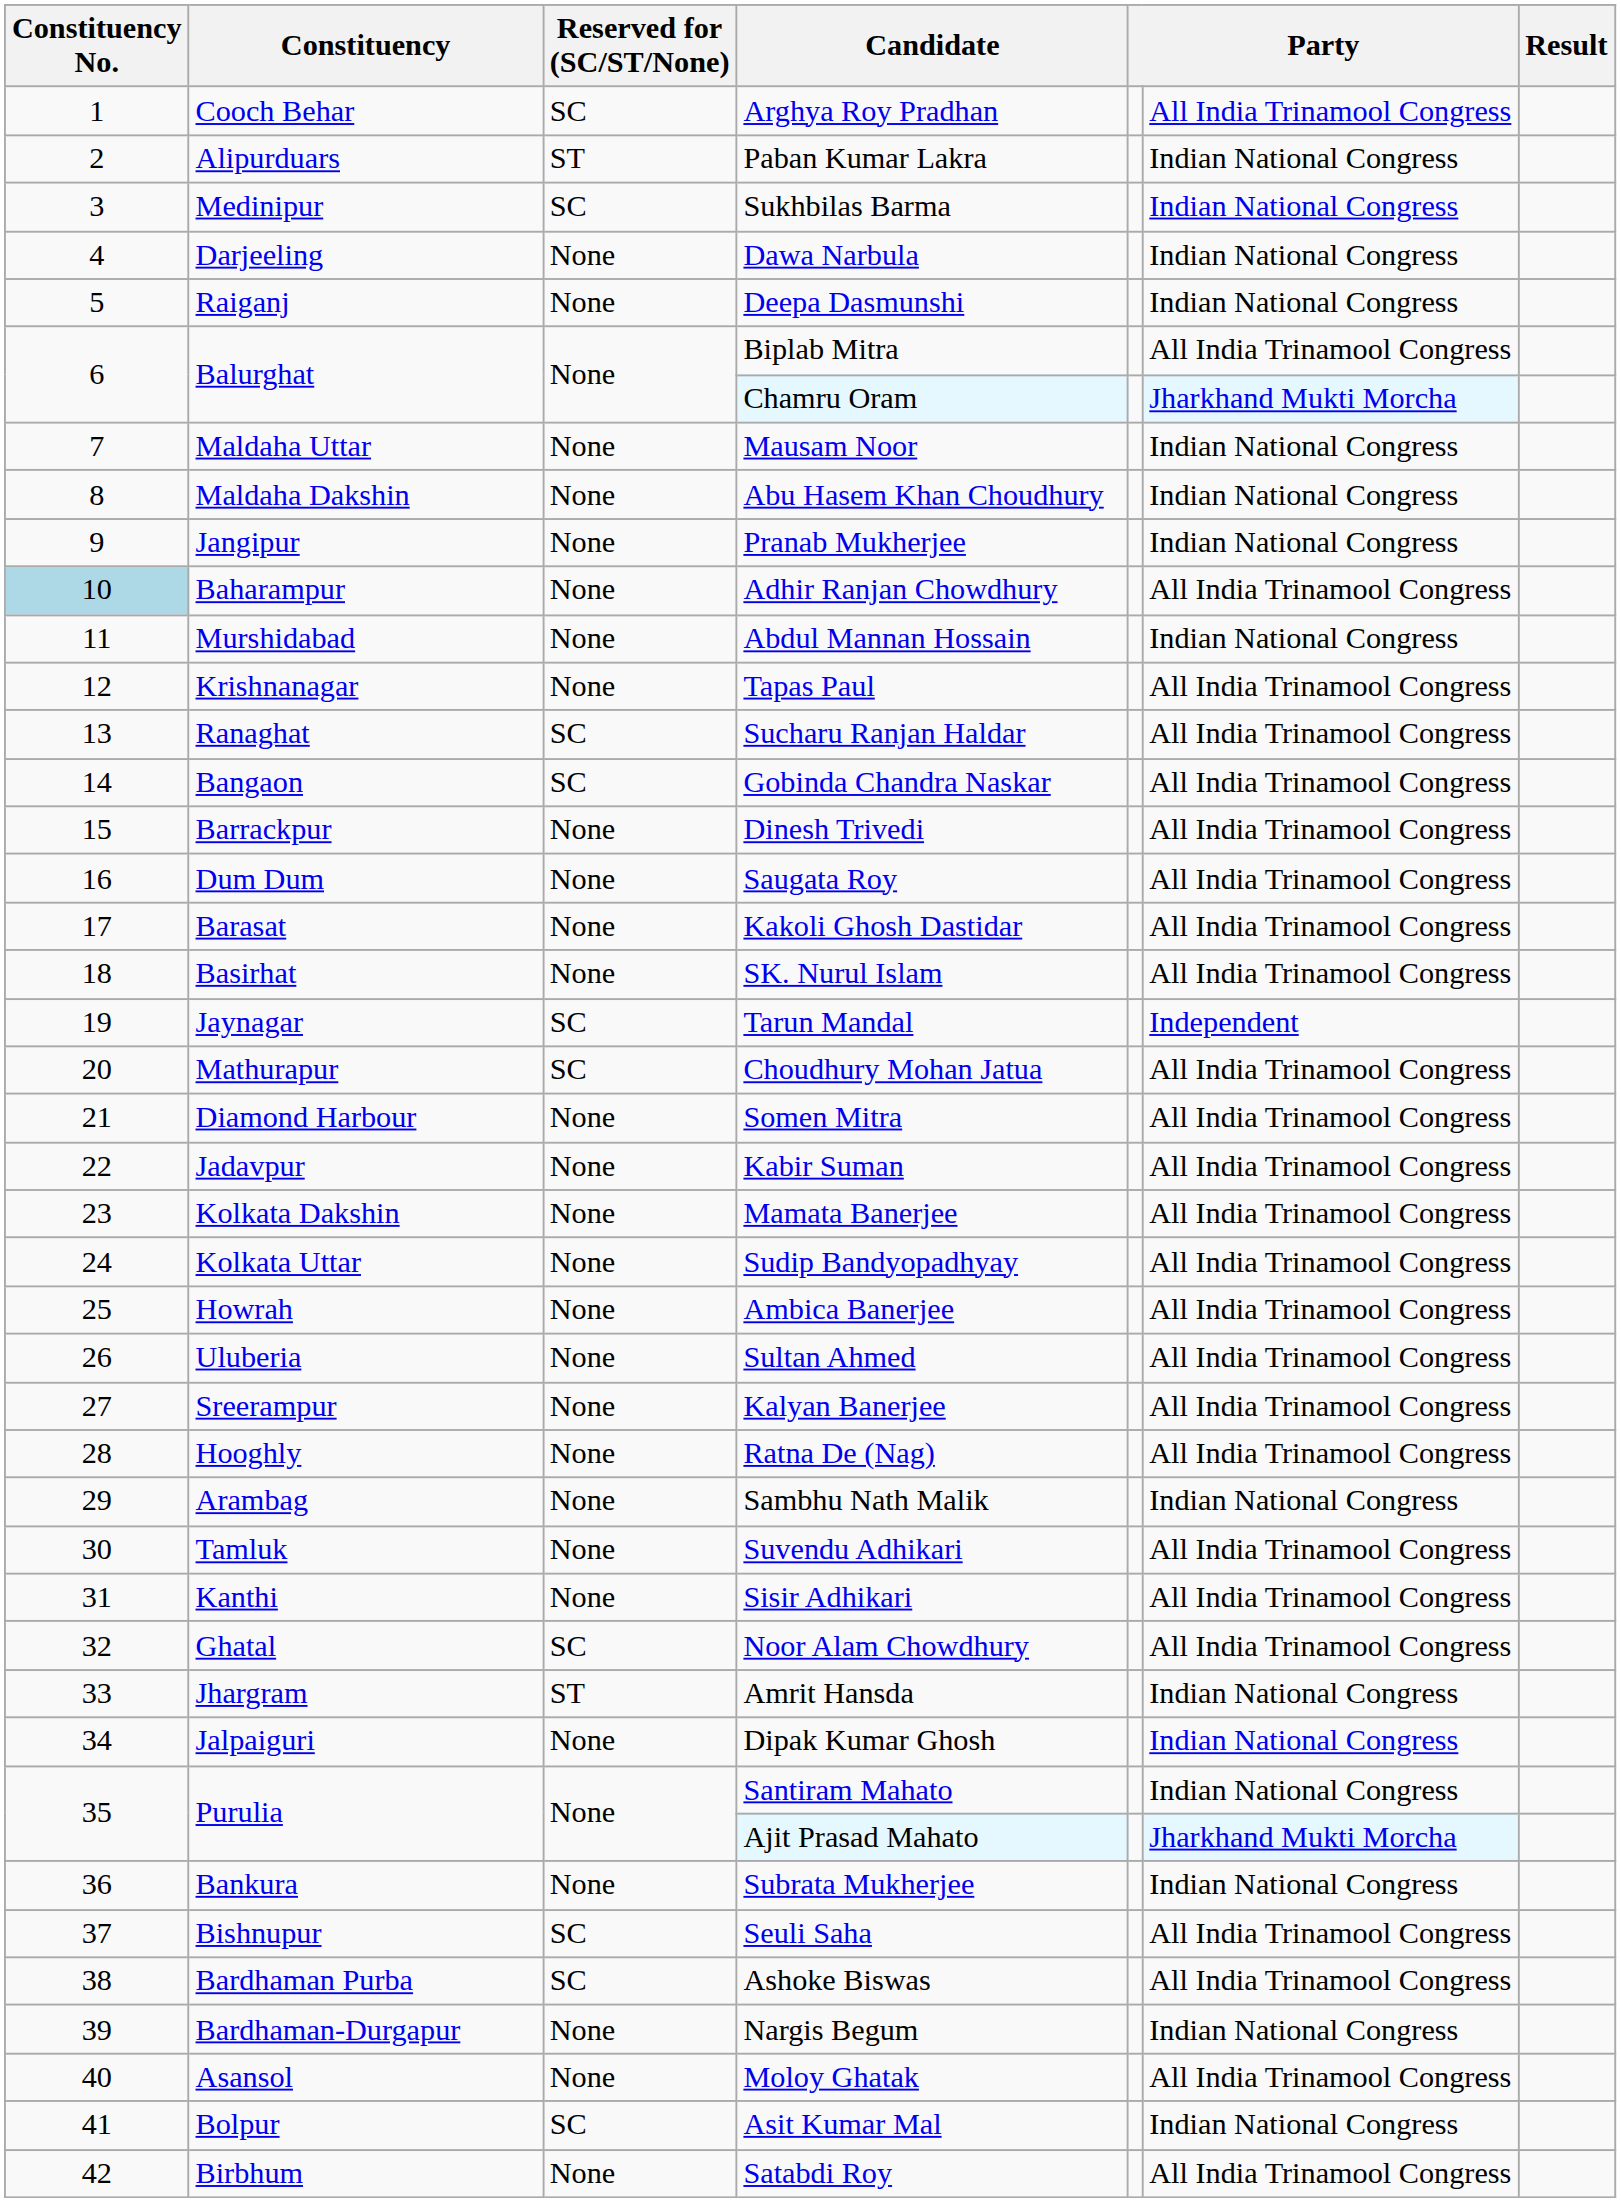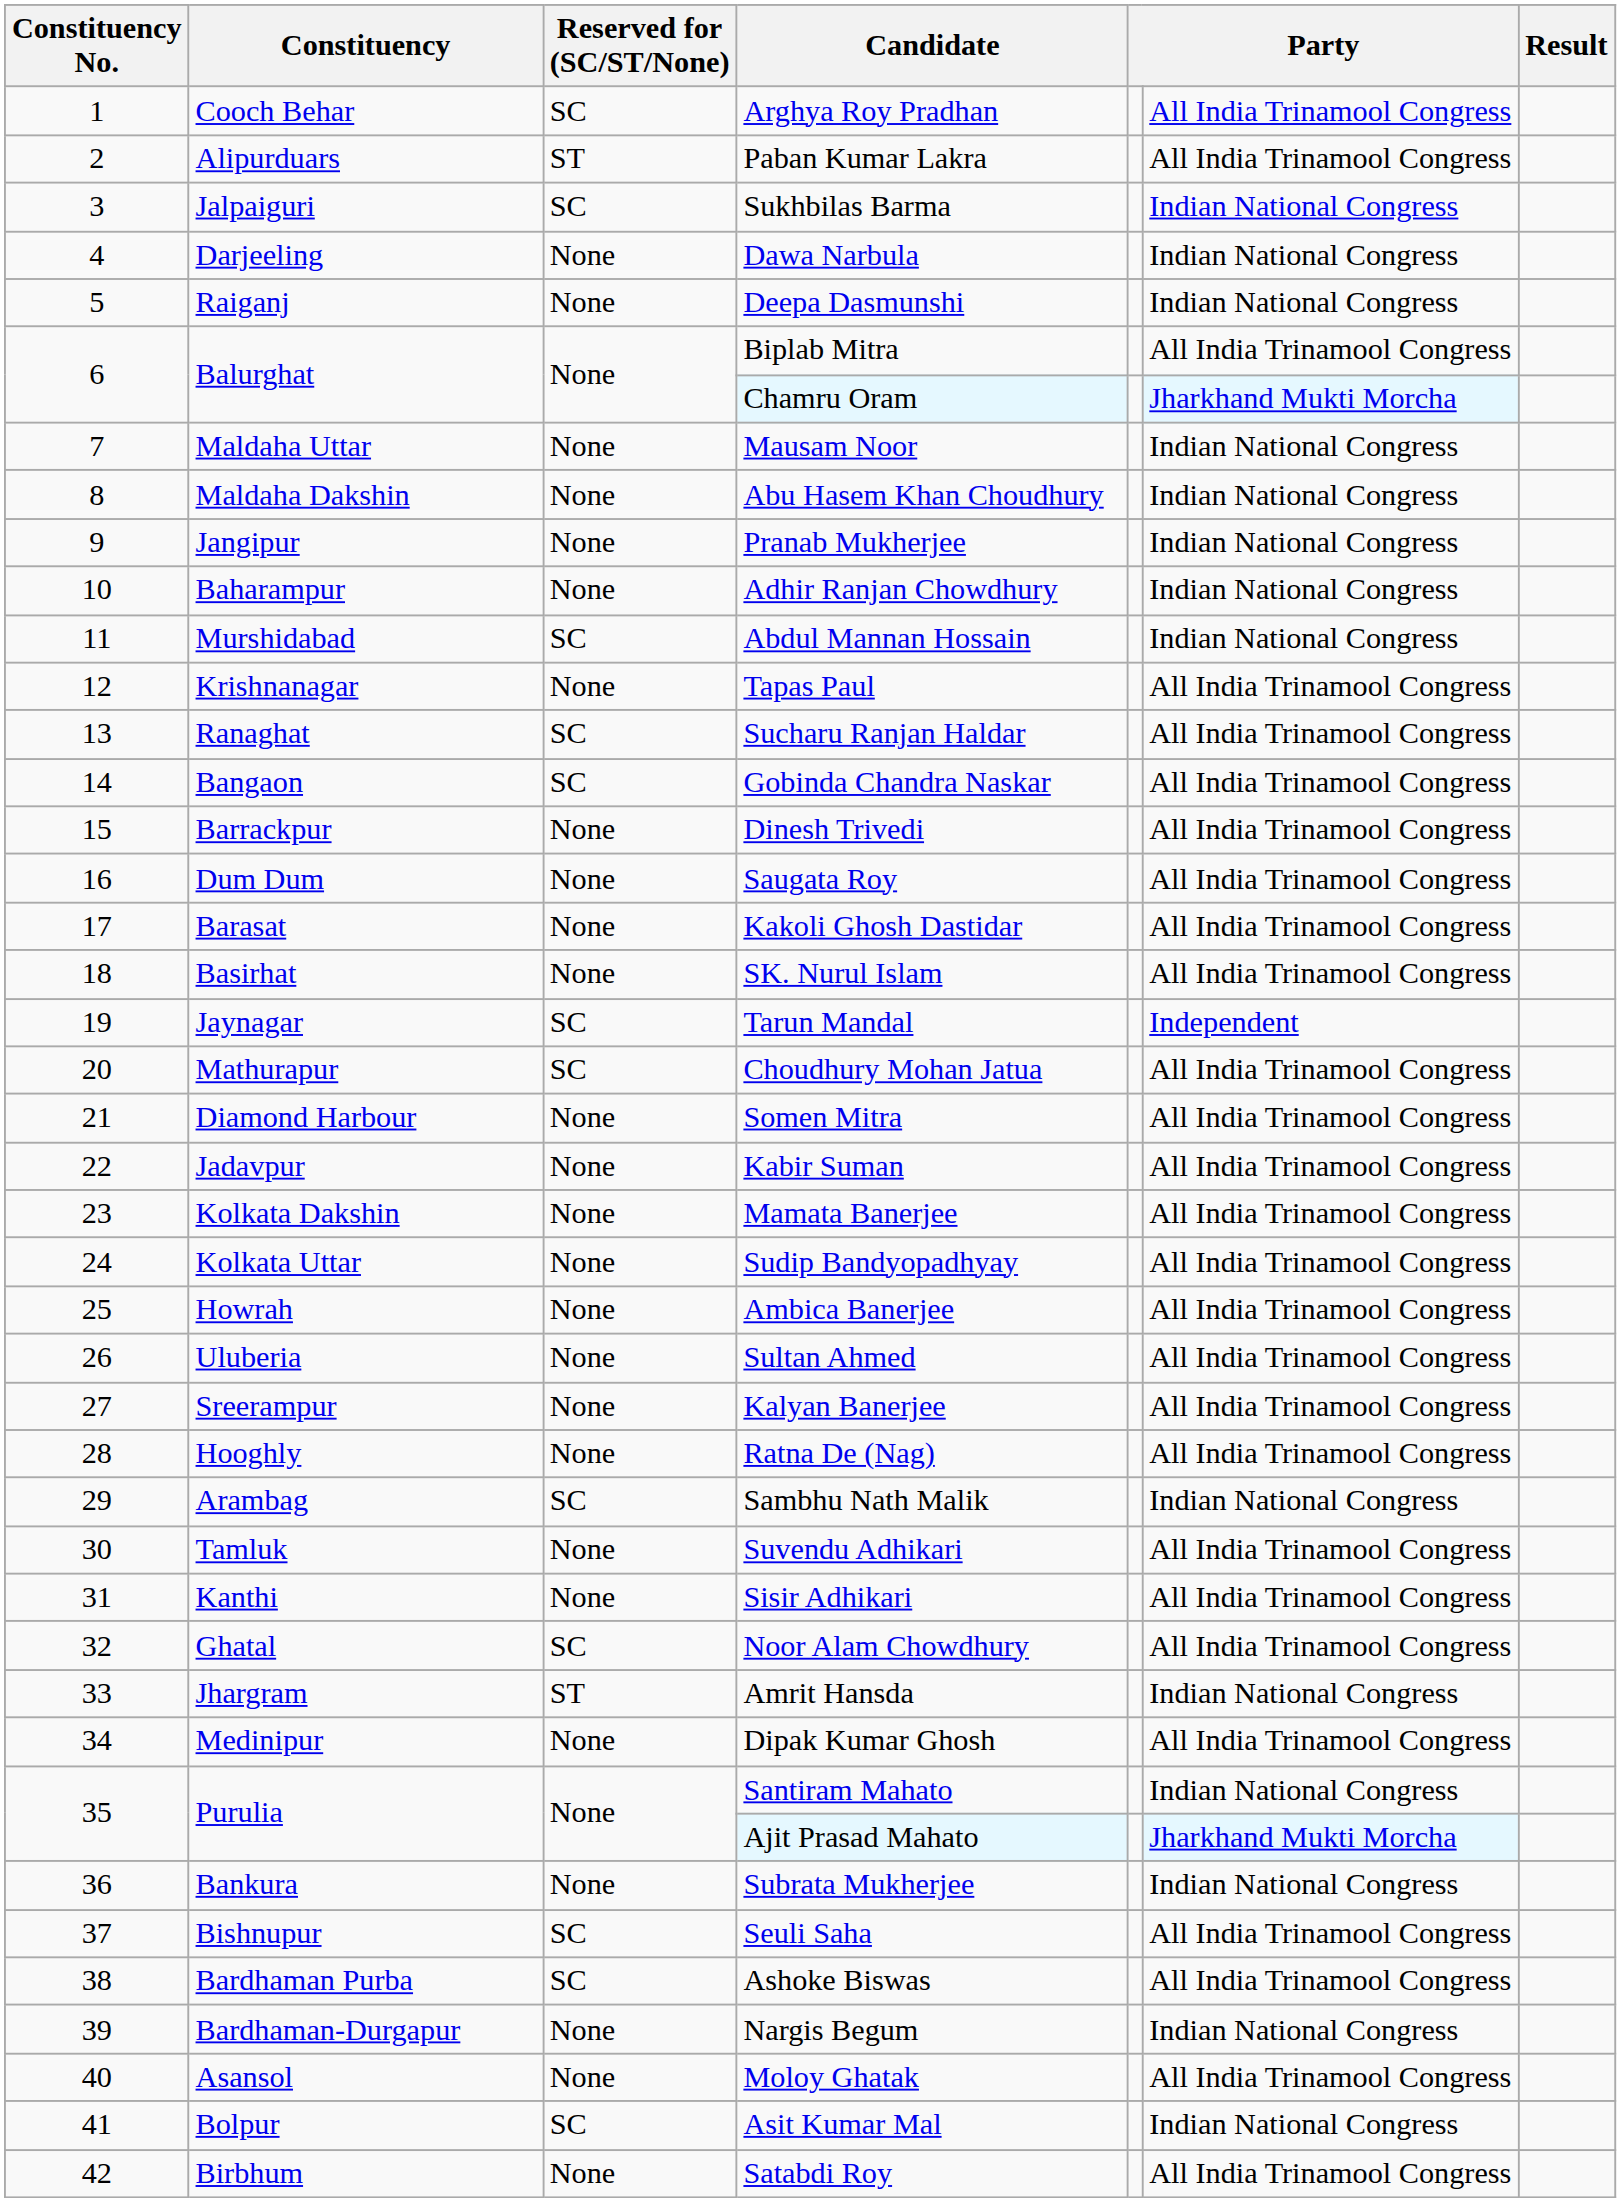Paban Kumar Lakra | column 6: Indian National Congress -> All India Trinamool Congress
Sukhbilas Barma | Constituency: Medinipur -> Jalpaiguri
Adhir Ranjan Chowdhury | Constituency No.: lightblue background -> no background
Adhir Ranjan Chowdhury | column 6: All India Trinamool Congress -> Indian National Congress
Abdul Mannan Hossain | Reserved for (SC/ST/None): None -> SC
Sambhu Nath Malik | Reserved for (SC/ST/None): None -> SC
Dipak Kumar Ghosh | Constituency: Jalpaiguri -> Medinipur
Dipak Kumar Ghosh | column 6: Indian National Congress -> All India Trinamool Congress
